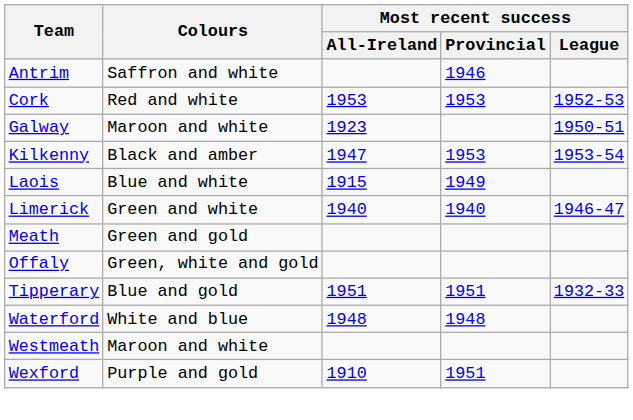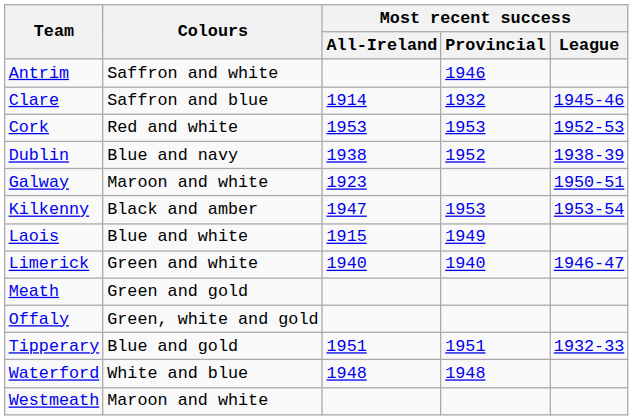+ row: Clare | Saffron and blue | 1914 | 1932 | 1945-46
+ row: Dublin | Blue and navy | 1938 | 1952 | 1938-39
- row: Wexford | Purple and gold | 1910 | 1951
